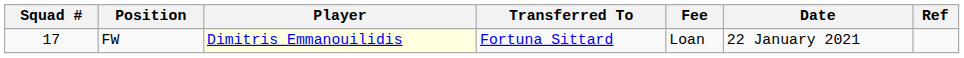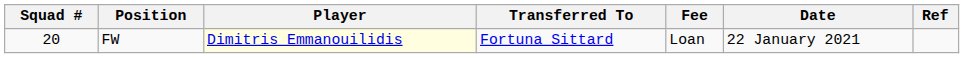FW | Squad #: 17 -> 20
